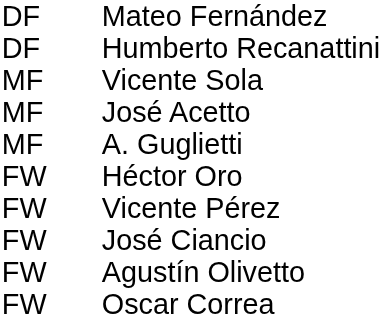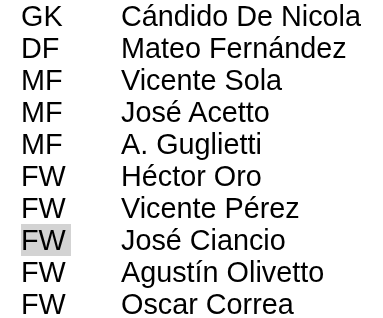+ row: GK | Cándido De Nicola
- row: DF | Humberto Recanattini
José Ciancio | column 1: no background -> lightgrey background
